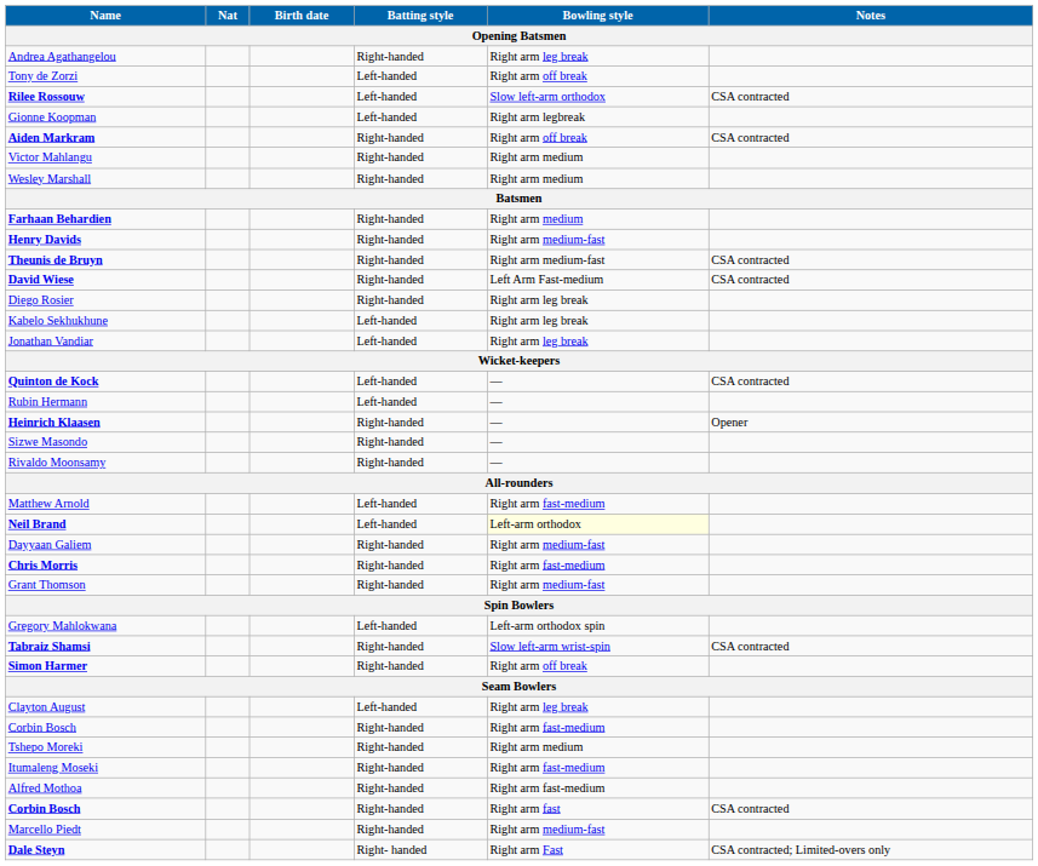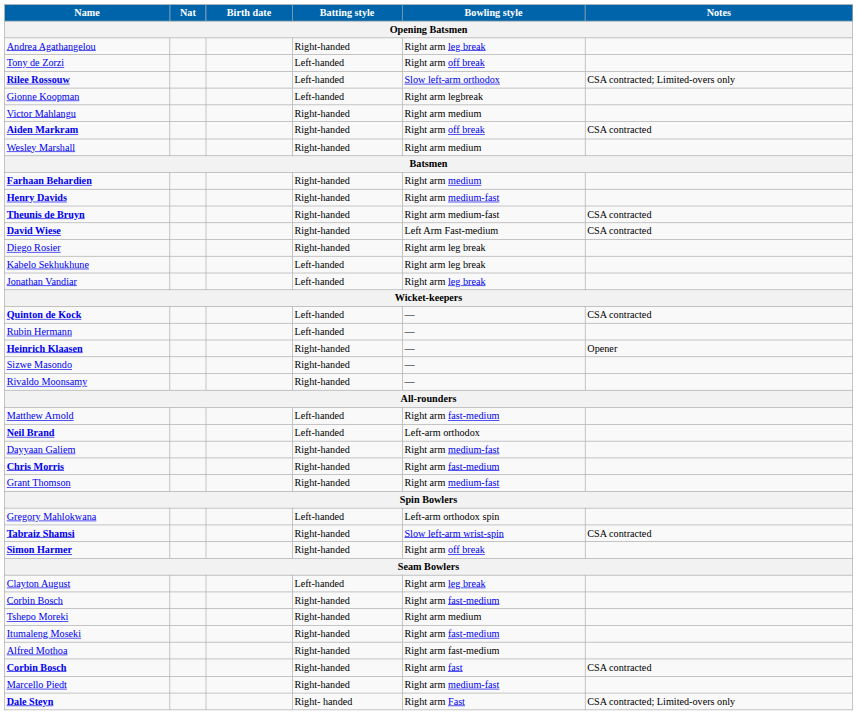Rilee Rossouw | Notes: CSA contracted -> CSA contracted; Limited-overs only
rows swapped: Victor Mahlangu <-> Aiden Markram
Neil Brand | Bowling style: lightyellow background -> no background
